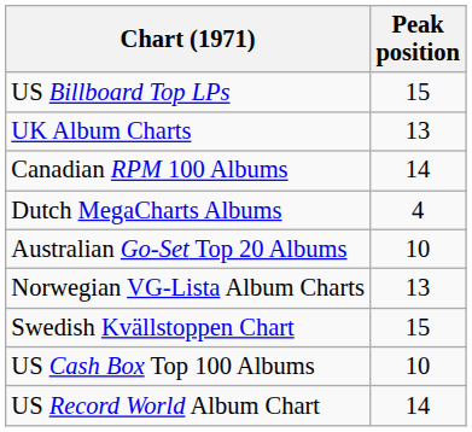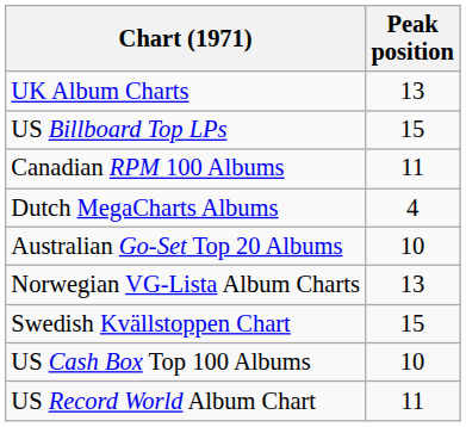rows swapped: US Billboard Top LPs <-> UK Album Charts
Canadian RPM 100 Albums | Peak position: 14 -> 11
US Record World Album Chart | Peak position: 14 -> 11
